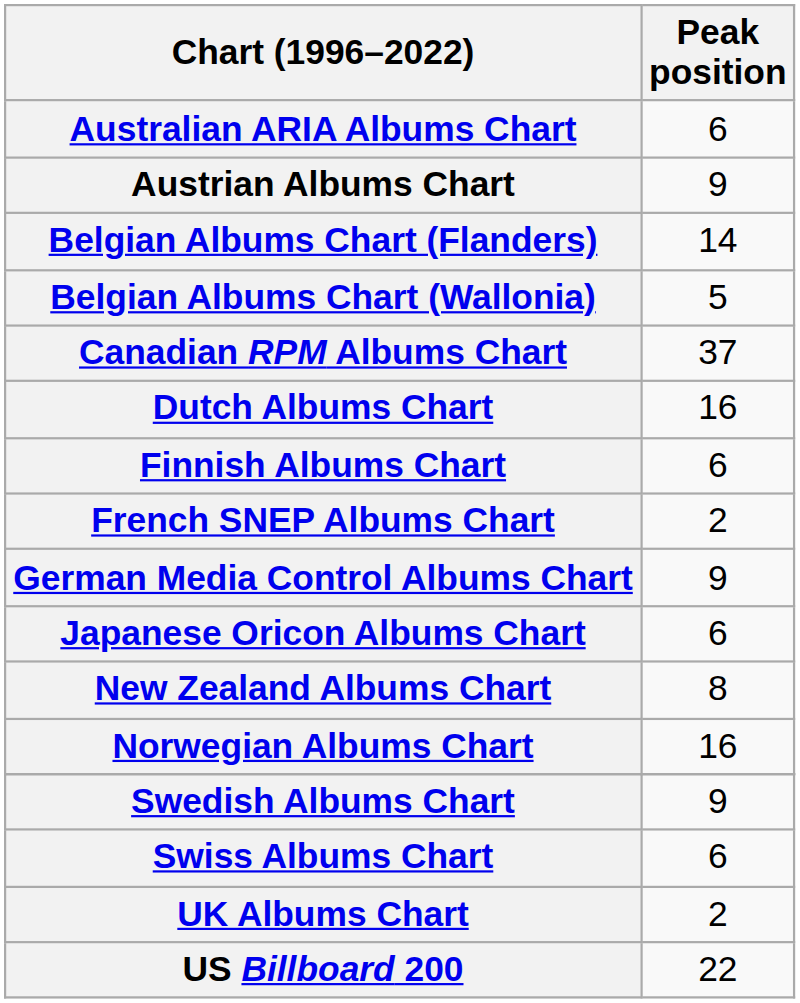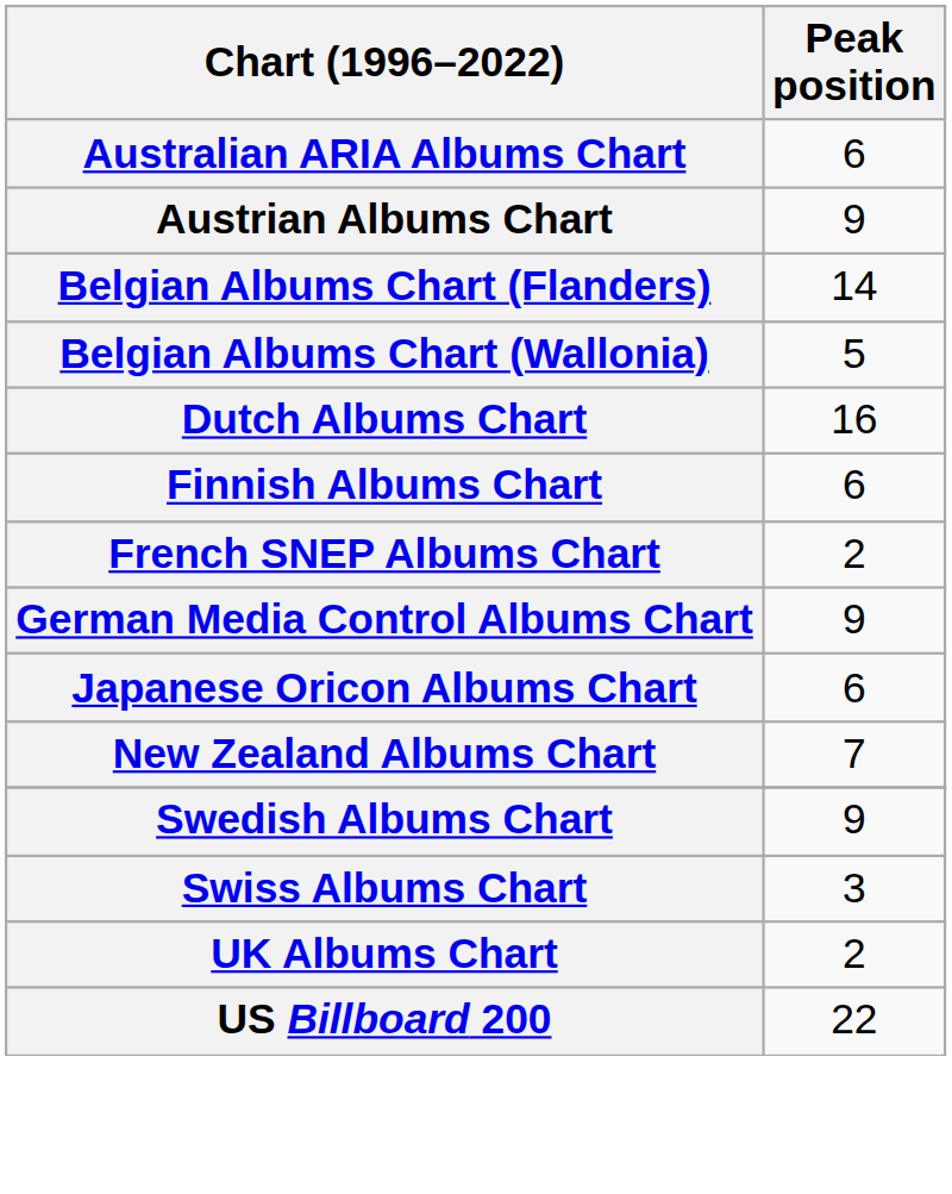- row: Canadian RPM Albums Chart | 37
New Zealand Albums Chart | Peak position: 8 -> 7
- row: Norwegian Albums Chart | 16
Swiss Albums Chart | Peak position: 6 -> 3
